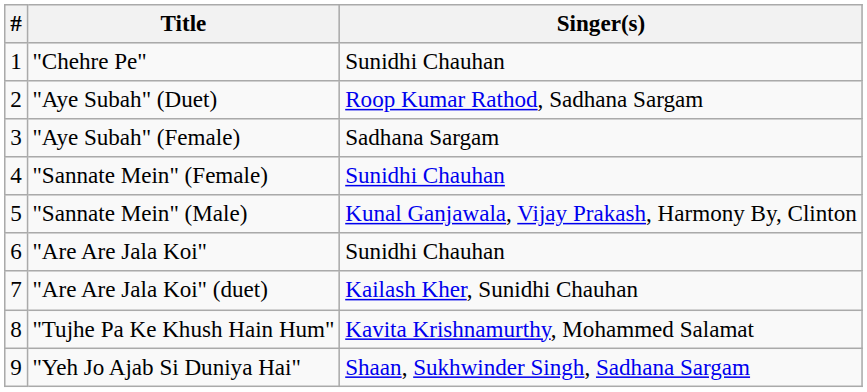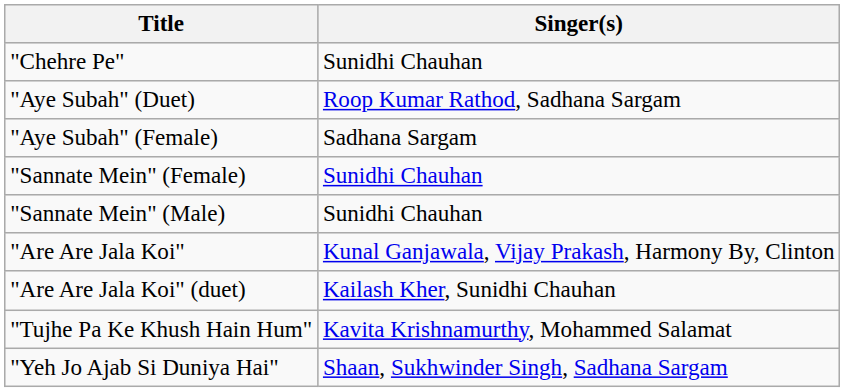- column: # | 1 | 2 | 3 | 4 | 5 | 6 | 7 | 8 | 9
"Sannate Mein" (Male) | Singer(s): Kunal Ganjawala, Vijay Prakash, Harmony By, Clinton -> Sunidhi Chauhan
"Are Are Jala Koi" | Singer(s): Sunidhi Chauhan -> Kunal Ganjawala, Vijay Prakash, Harmony By, Clinton
